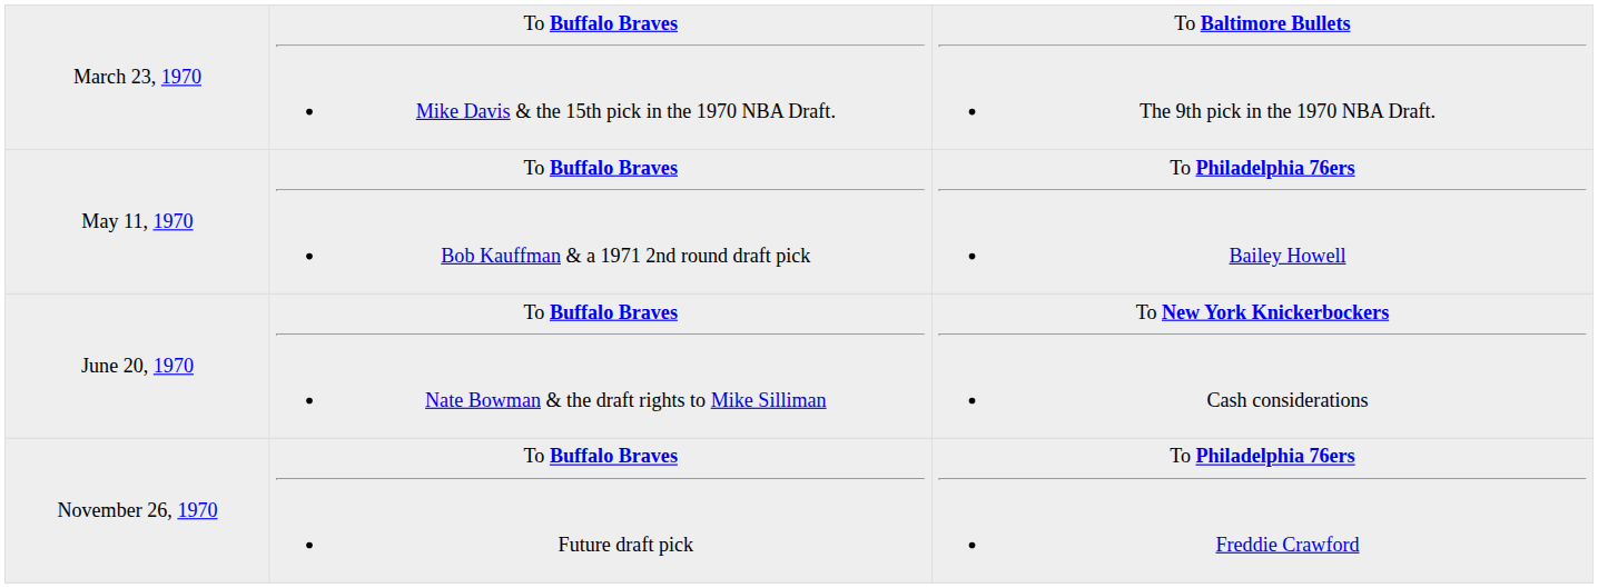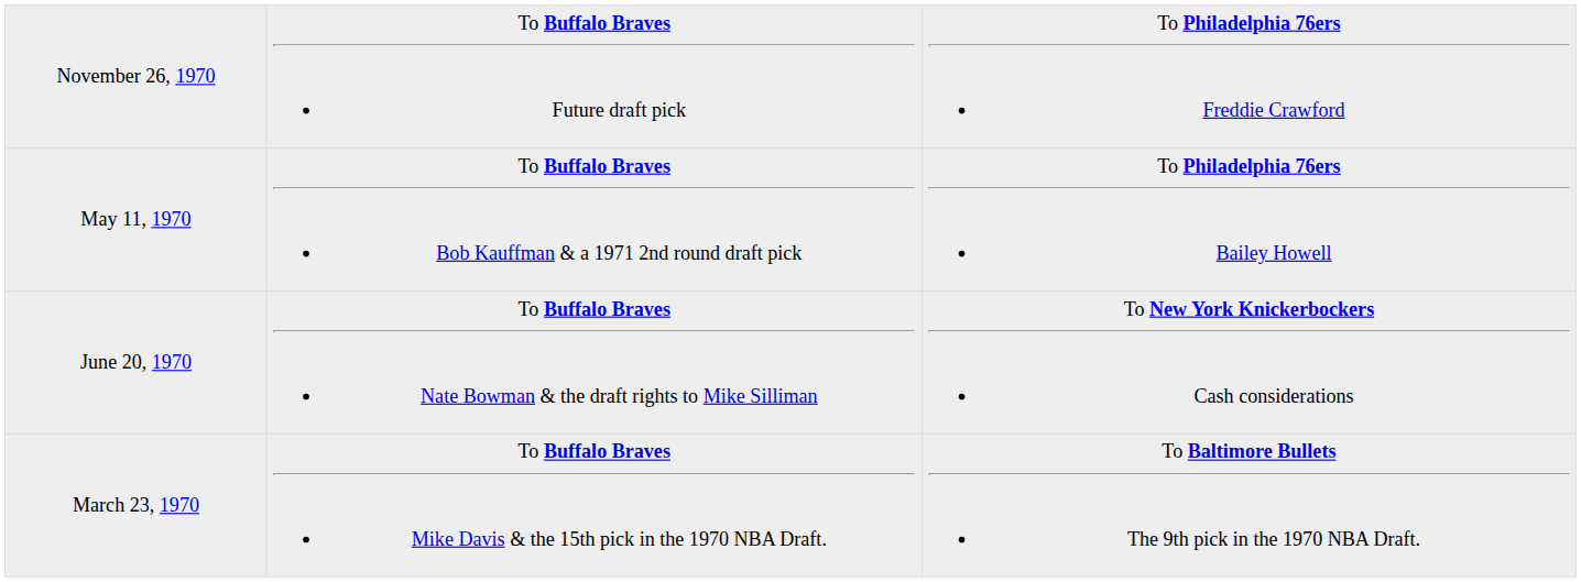rows swapped: March 23, 1970 <-> November 26, 1970
